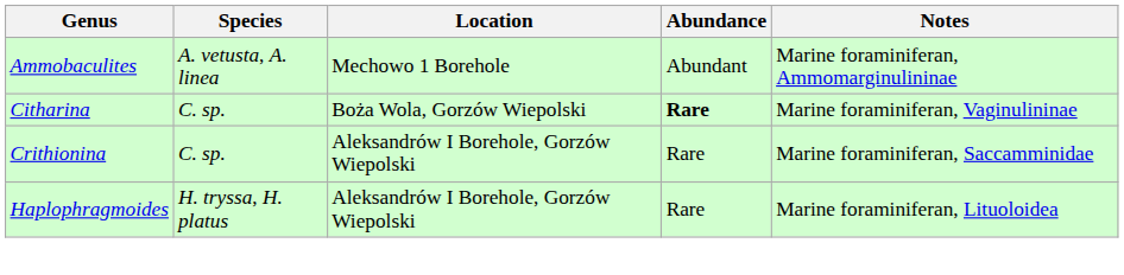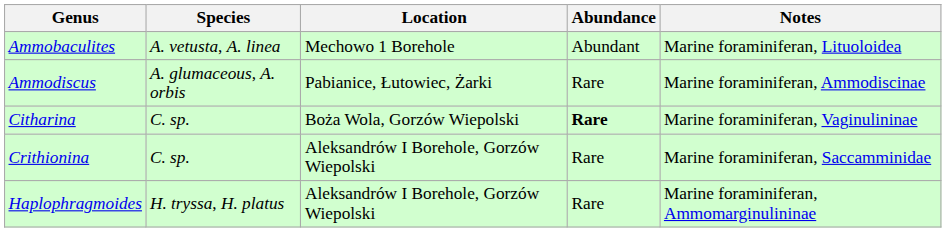Ammobaculites | Notes: Marine foraminiferan, Ammomarginulininae -> Marine foraminiferan, Lituoloidea
+ row: Ammodiscus | A. glumaceous, A. orbis | Pabianice, Łutowiec, Żarki | Rare | Marine foraminiferan, Ammodiscinae
Haplophragmoides | Notes: Marine foraminiferan, Lituoloidea -> Marine foraminiferan, Ammomarginulininae
